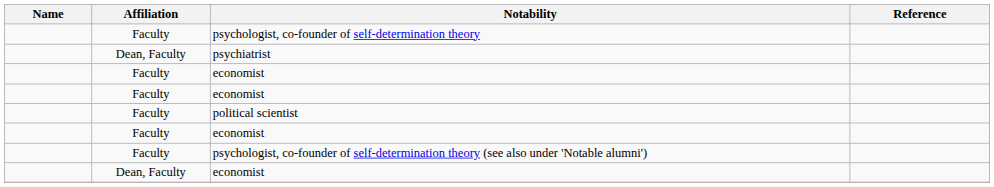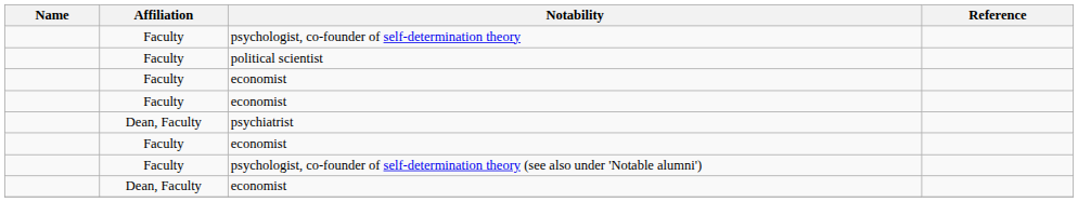rows swapped: psychiatrist <-> political scientist
